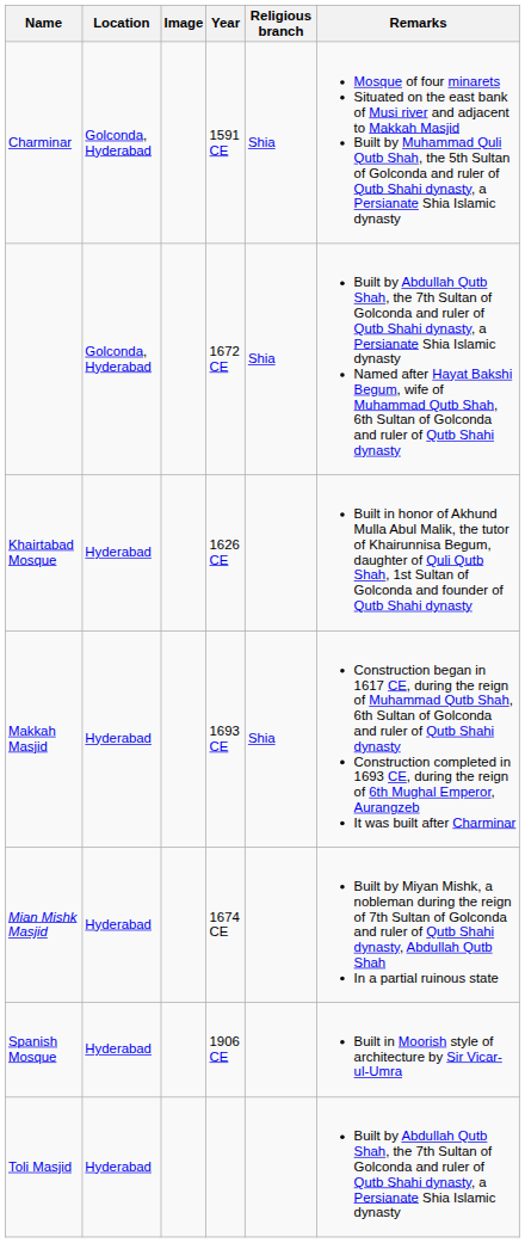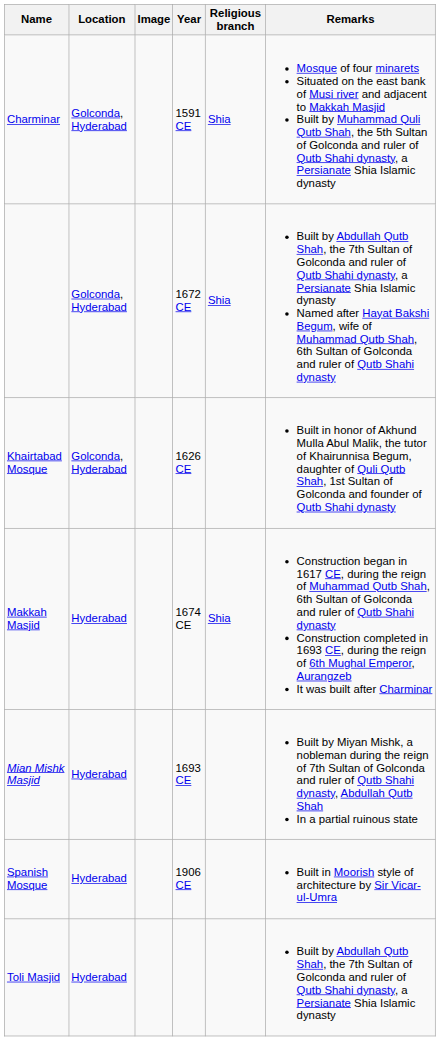Khairtabad Mosque | Location: Hyderabad -> Golconda, Hyderabad
Makkah Masjid | Year: 1693 CE -> 1674 CE
Mian Mishk Masjid | Year: 1674 CE -> 1693 CE
